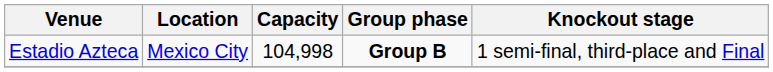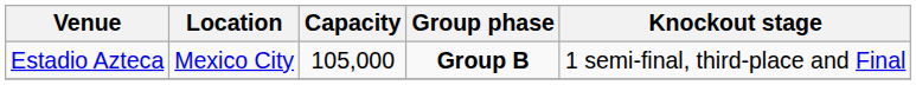Estadio Azteca | Capacity: 104,998 -> 105,000
